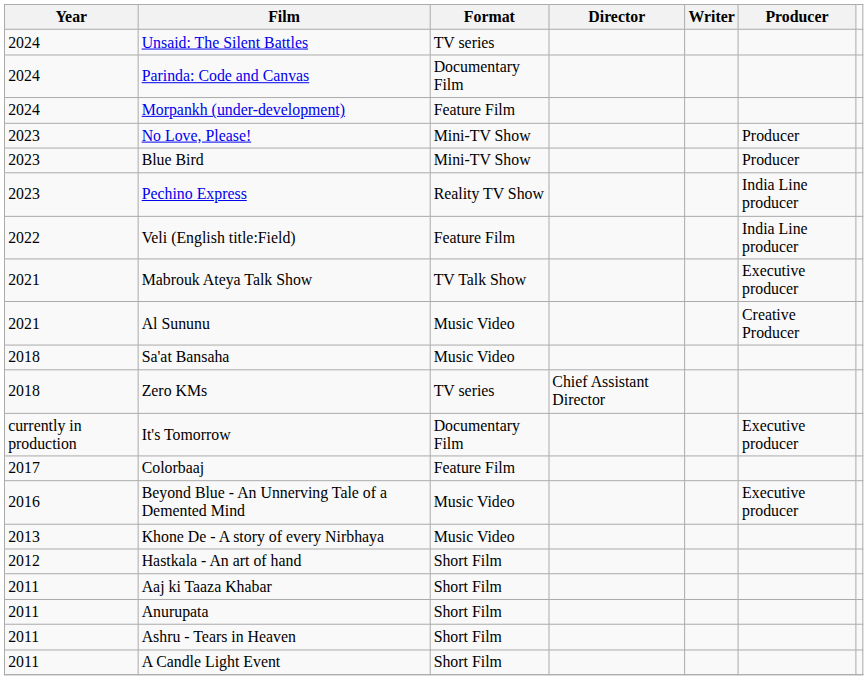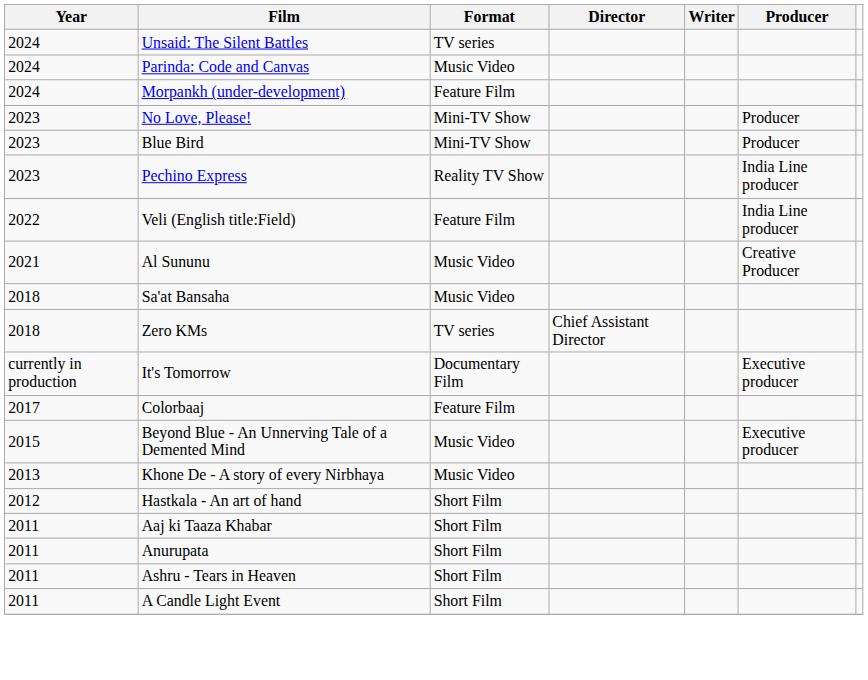Parinda: Code and Canvas | Format: Documentary Film -> Music Video
- row: 2021 | Mabrouk Ateya Talk Show | TV Talk Show | Executive producer
Beyond Blue - An Unnerving Tale of a Demented Mind | Year: 2016 -> 2015
